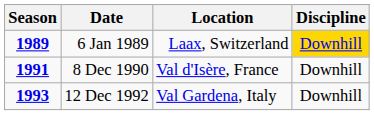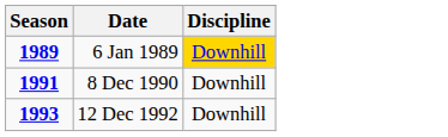- column: Location | Laax, Switzerland | Val d'Isère, France | Val Gardena, Italy
